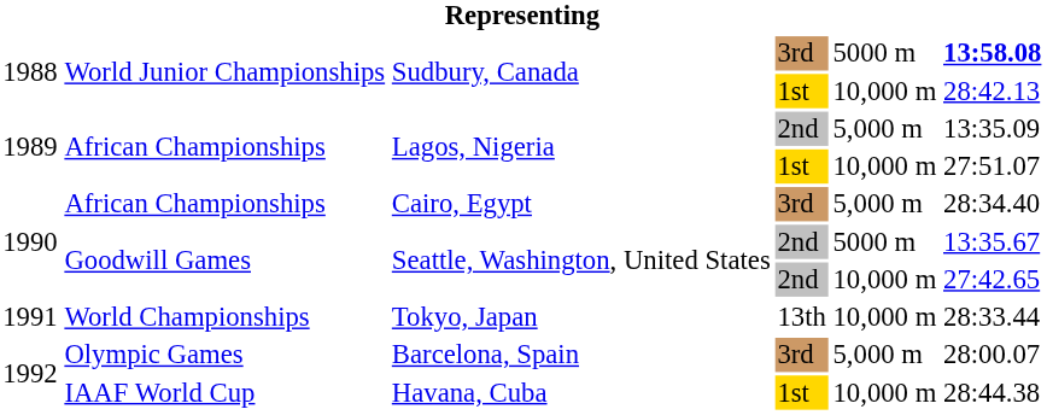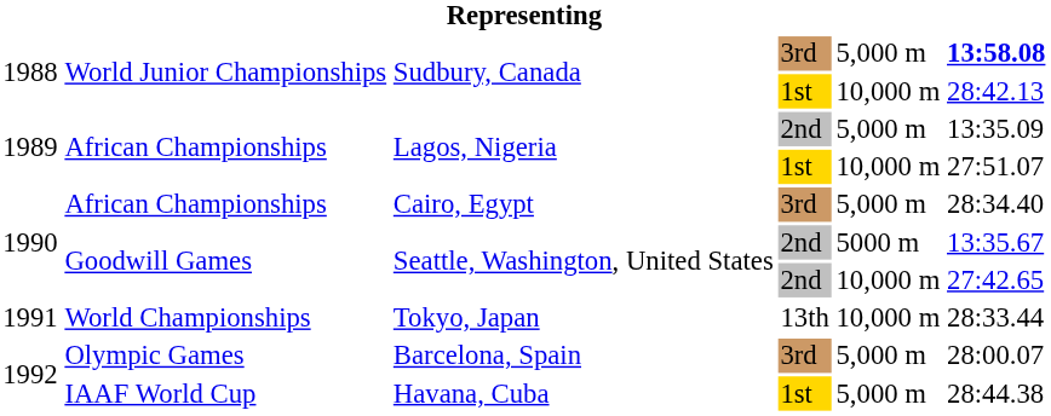Sudbury, Canada / 3rd | column 5: 5000 m -> 5,000 m
Havana, Cuba | column 5: 10,000 m -> 5,000 m
